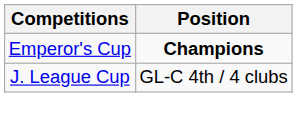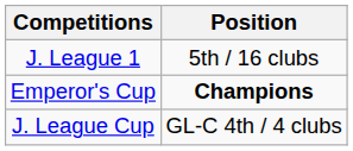+ row: J. League 1 | 5th / 16 clubs
